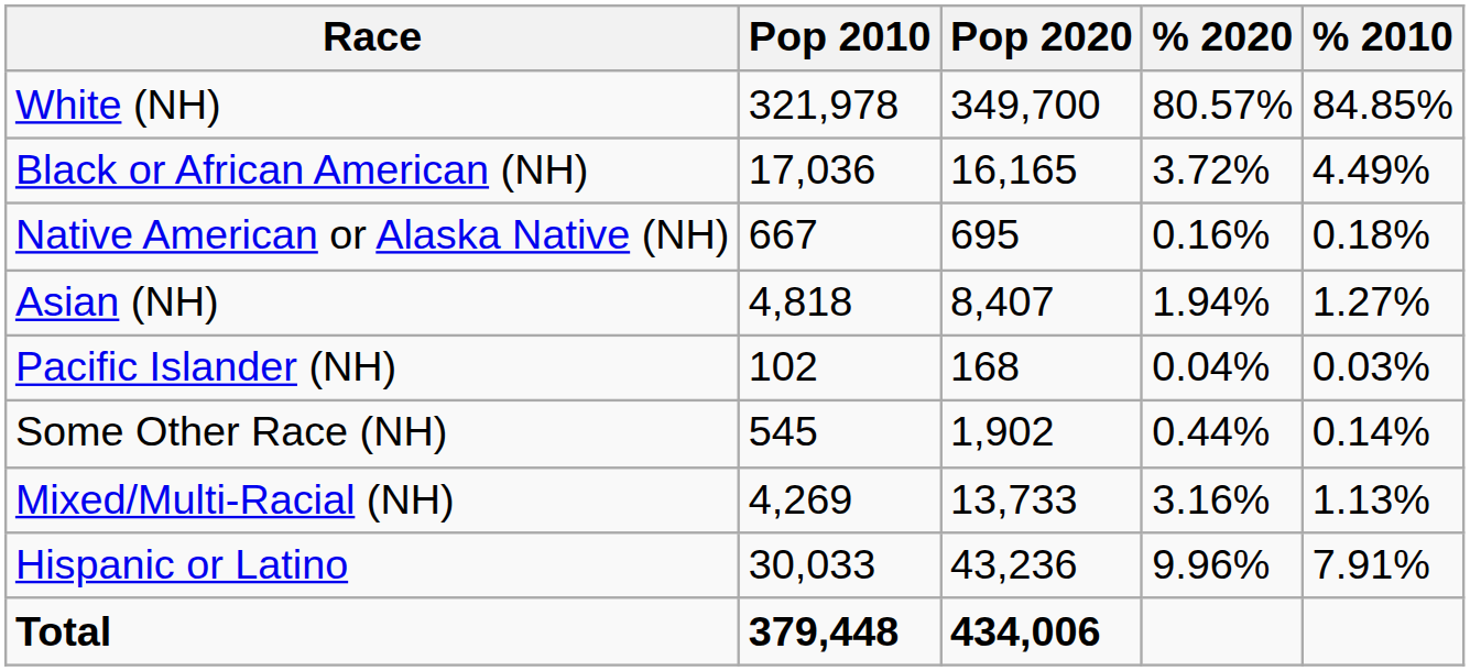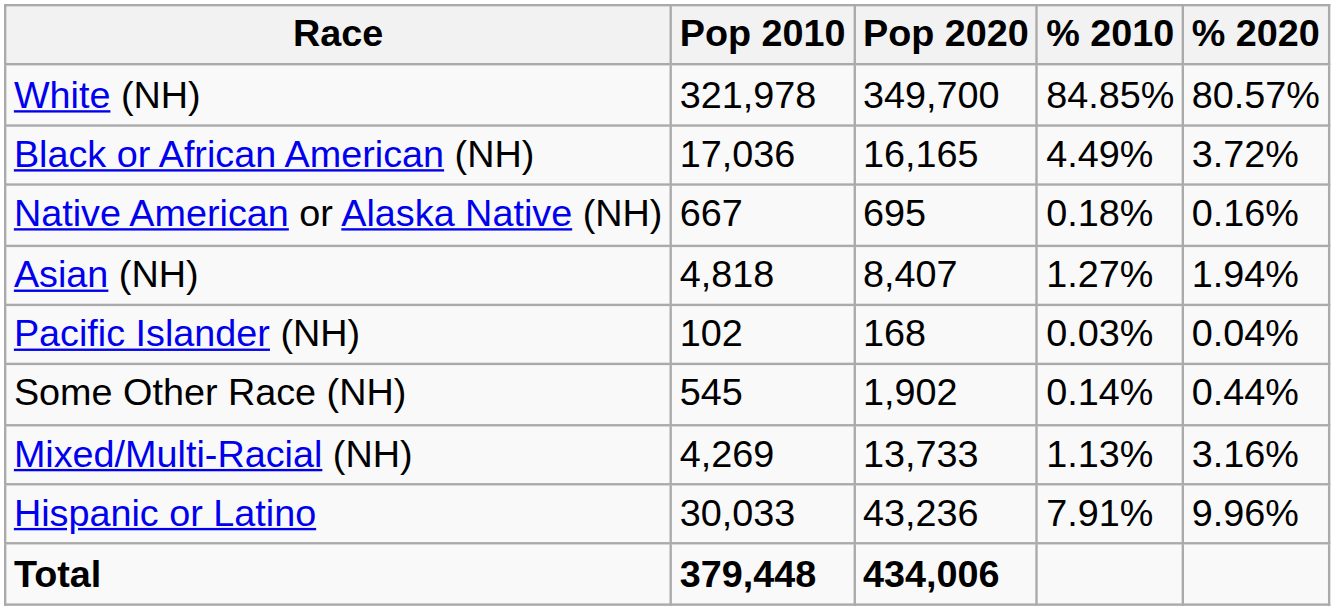columns swapped: % 2010 <-> % 2020
